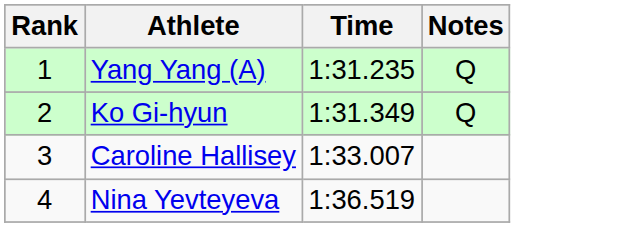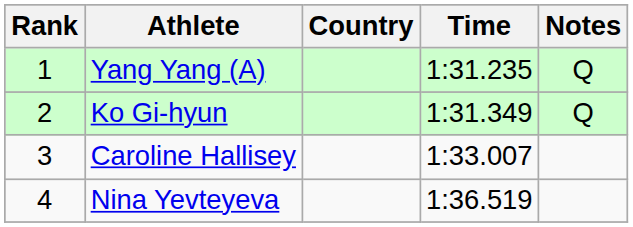+ column: Country
